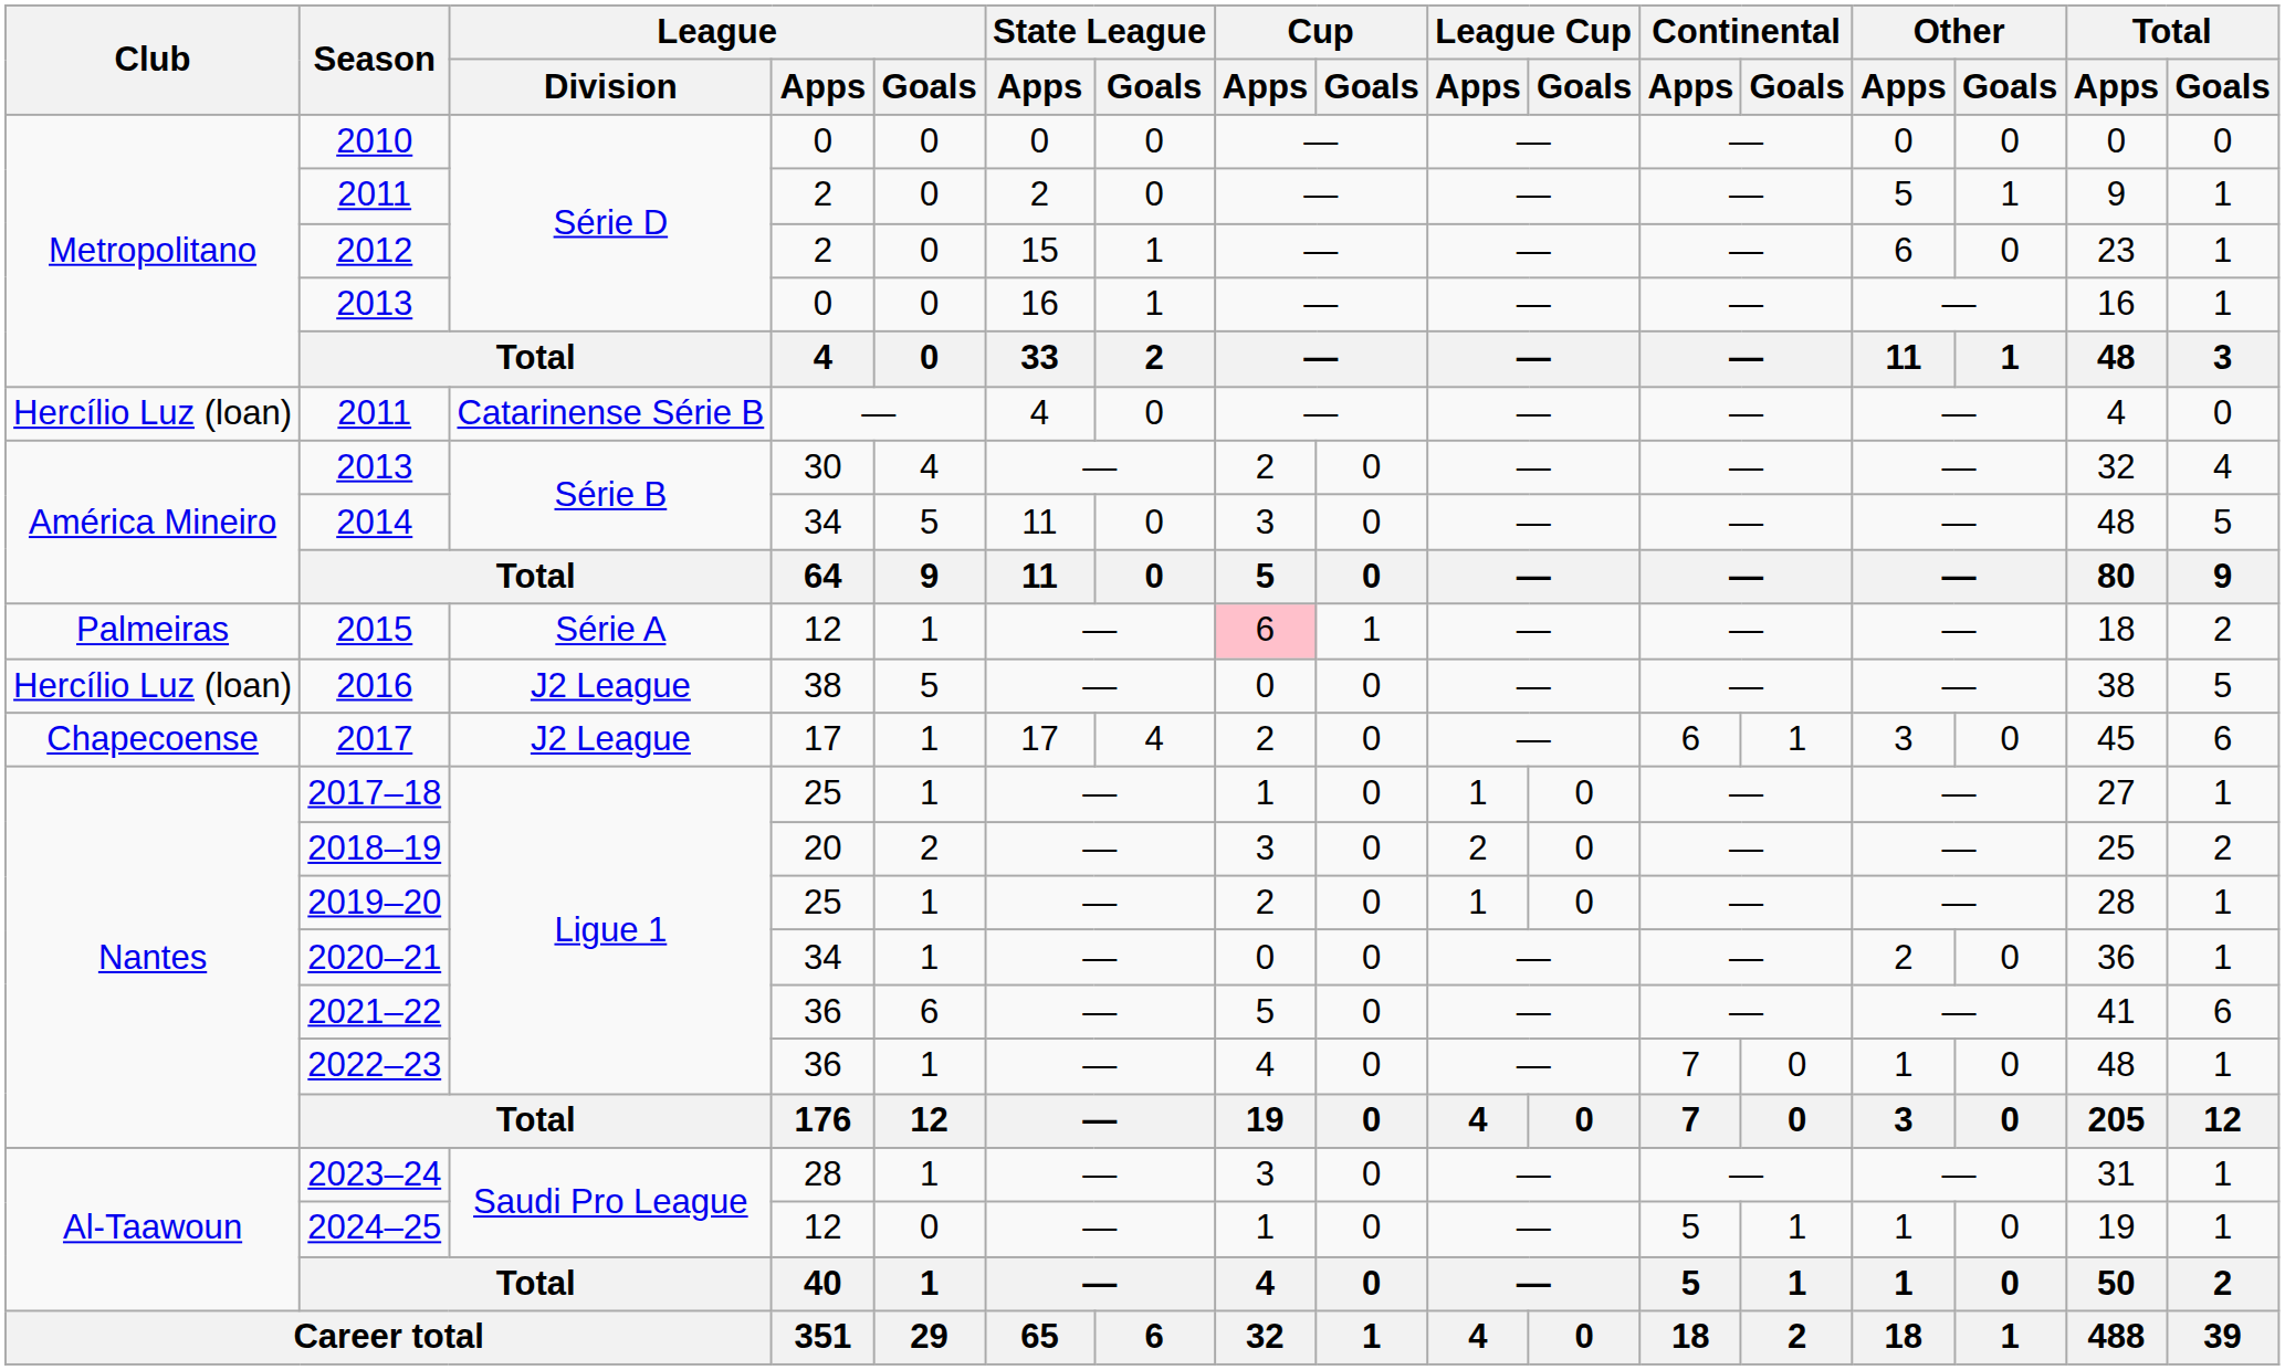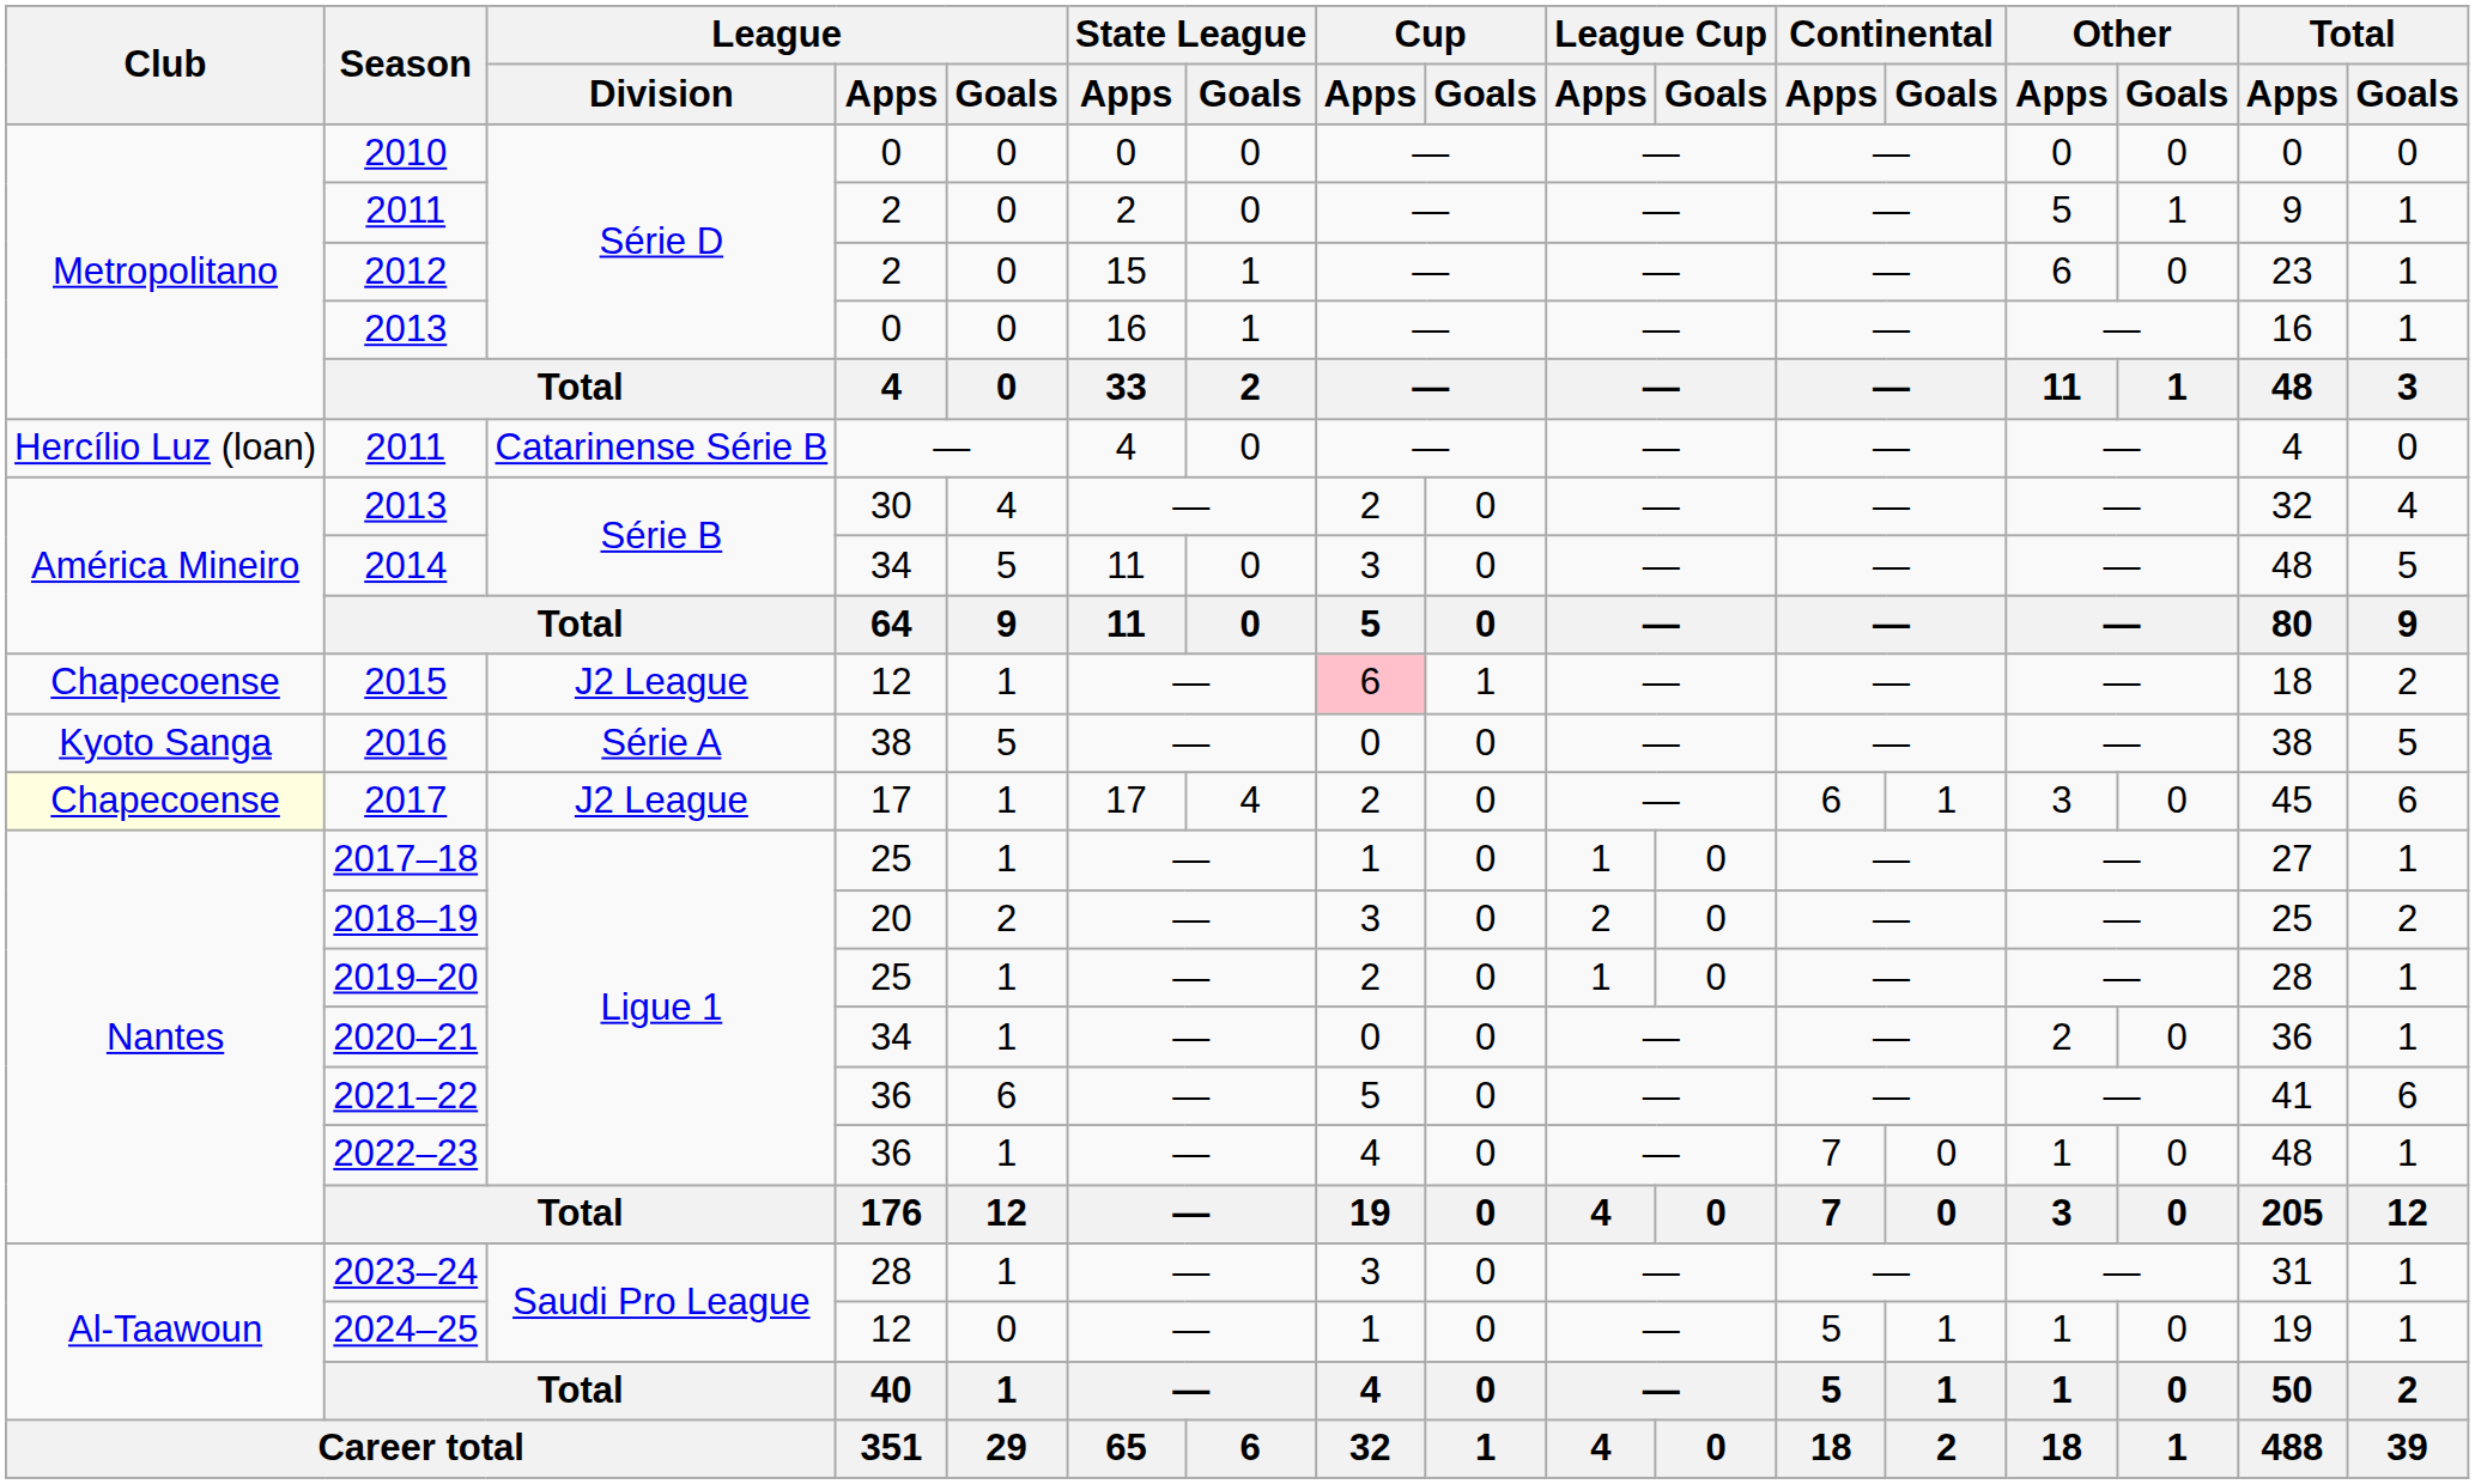2015 | Club: Palmeiras -> Chapecoense
2015 | League / Division: Série A -> J2 League
2016 | Club: Hercílio Luz (loan) -> Kyoto Sanga
2016 | League / Division: J2 League -> Série A
2017 | Club: no background -> lightyellow background
